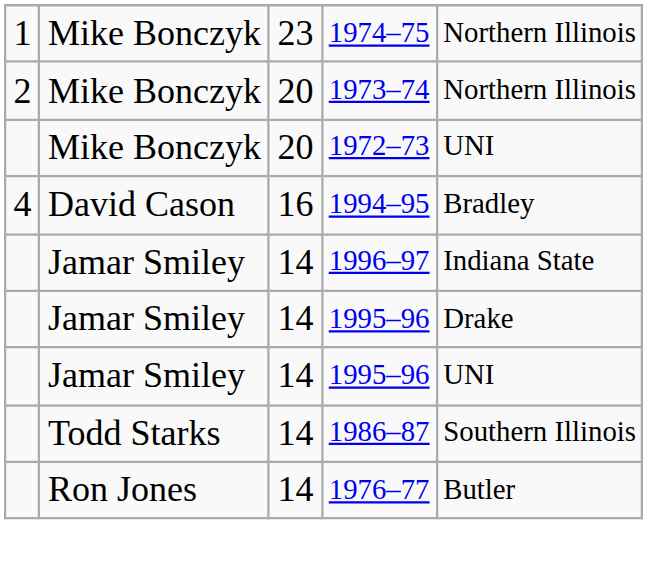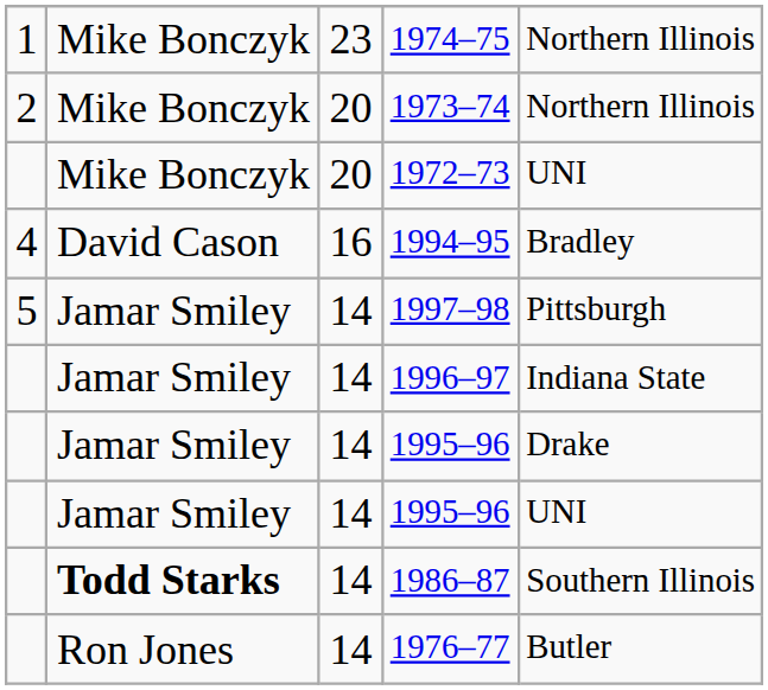+ row: 5 | Jamar Smiley | 14 | 1997–98 | Pittsburgh
1986–87 | column 2: normal -> bold
